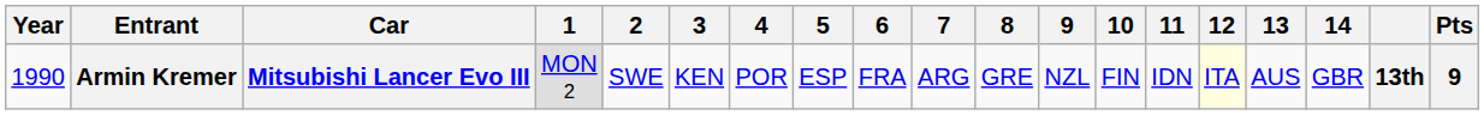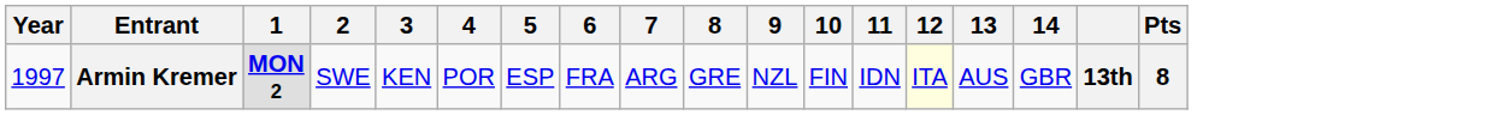- column: Car | Mitsubishi Lancer Evo III
Armin Kremer | Year: 1990 -> 1997
Armin Kremer | 1: normal -> bold
Armin Kremer | Pts: 9 -> 8
